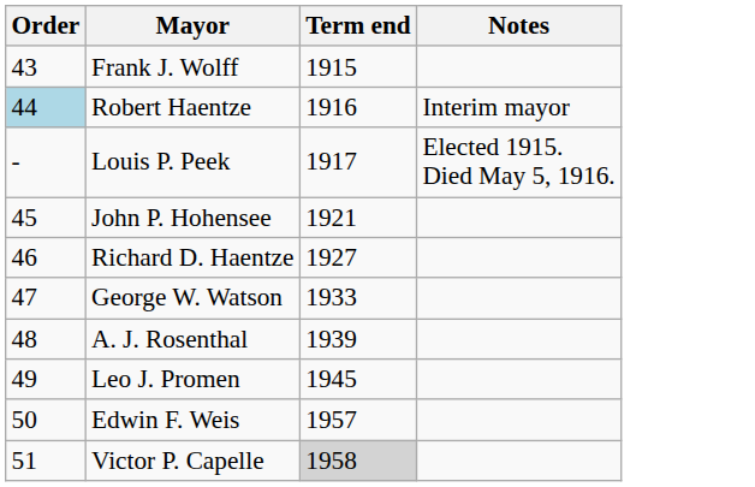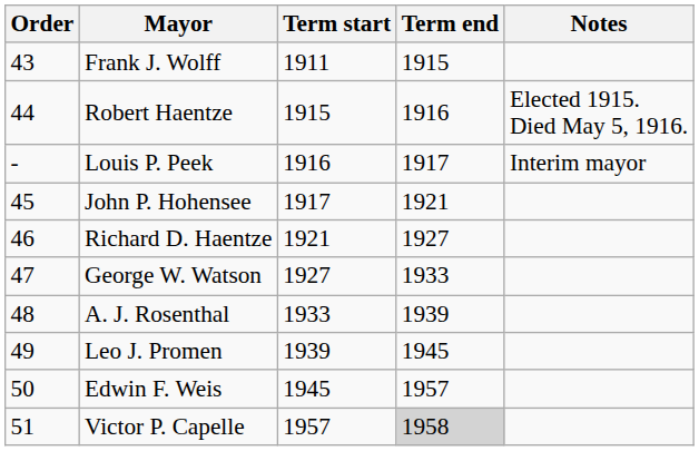+ column: Term start | 1911 | 1915 | 1916 | 1917 | 1921 | 1927 | 1933 | 1939 | 1945 | 1957
Robert Haentze | Order: lightblue background -> no background
Robert Haentze | Notes: Interim mayor -> Elected 1915. Died May 5, 1916.
Louis P. Peek | Notes: Elected 1915. Died May 5, 1916. -> Interim mayor
